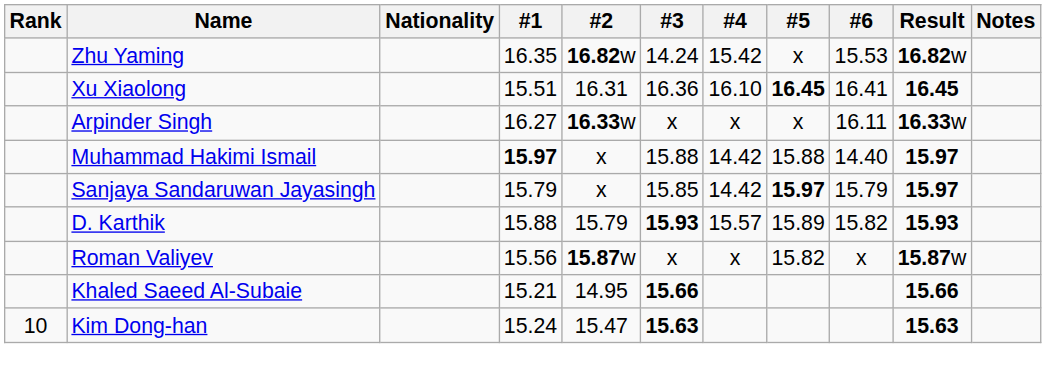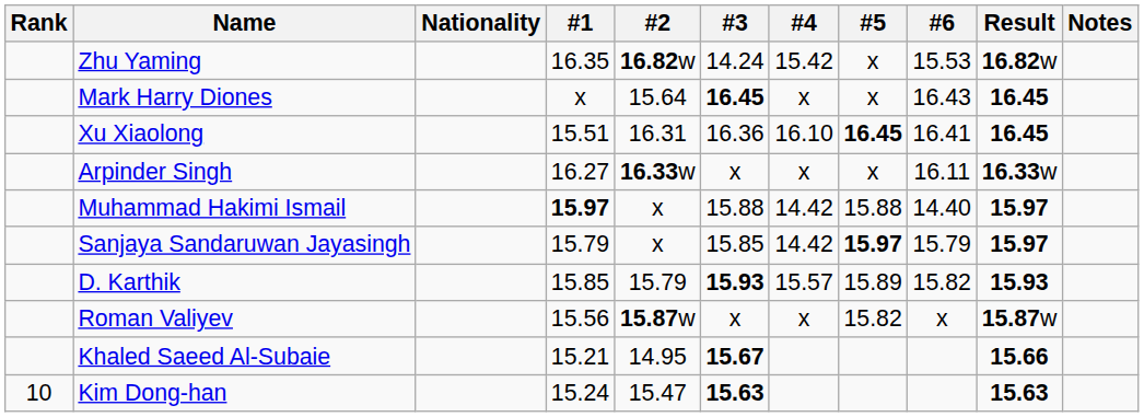+ row: Mark Harry Diones | x | 15.64 | 16.45 | x | x | 16.43 | 16.45
D. Karthik | #1: 15.88 -> 15.85
Khaled Saeed Al-Subaie | #3: 15.66 -> 15.67
